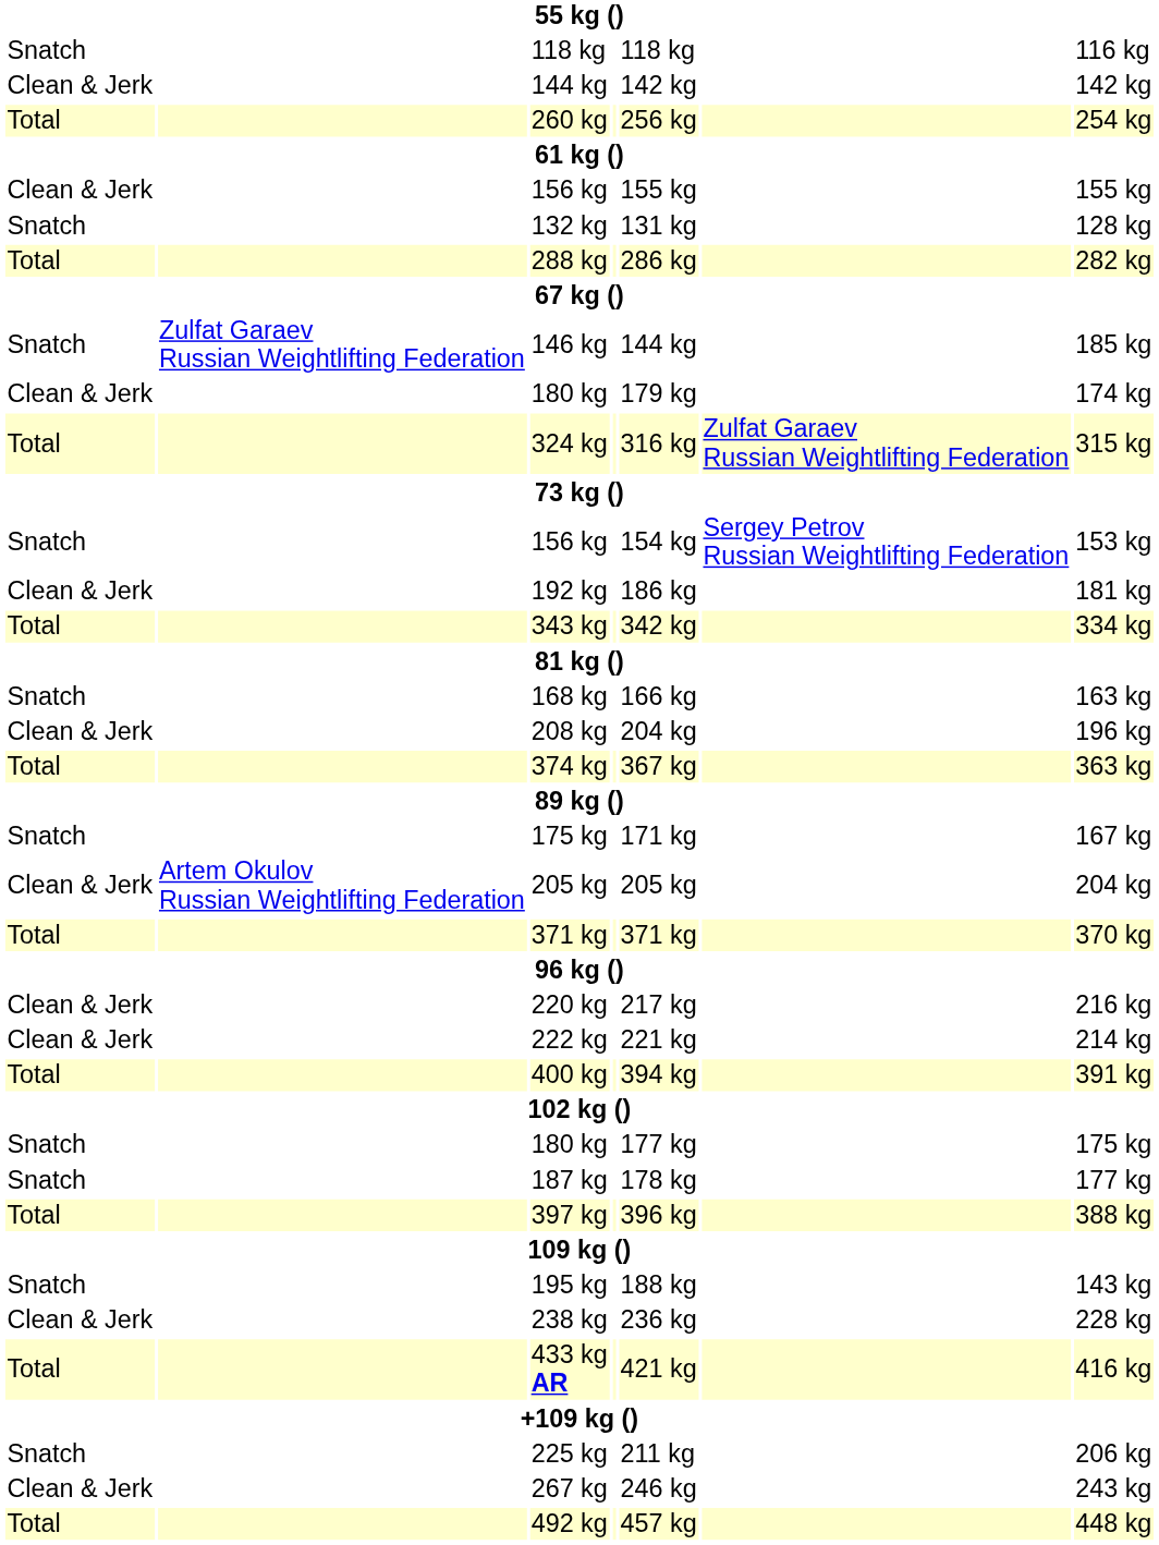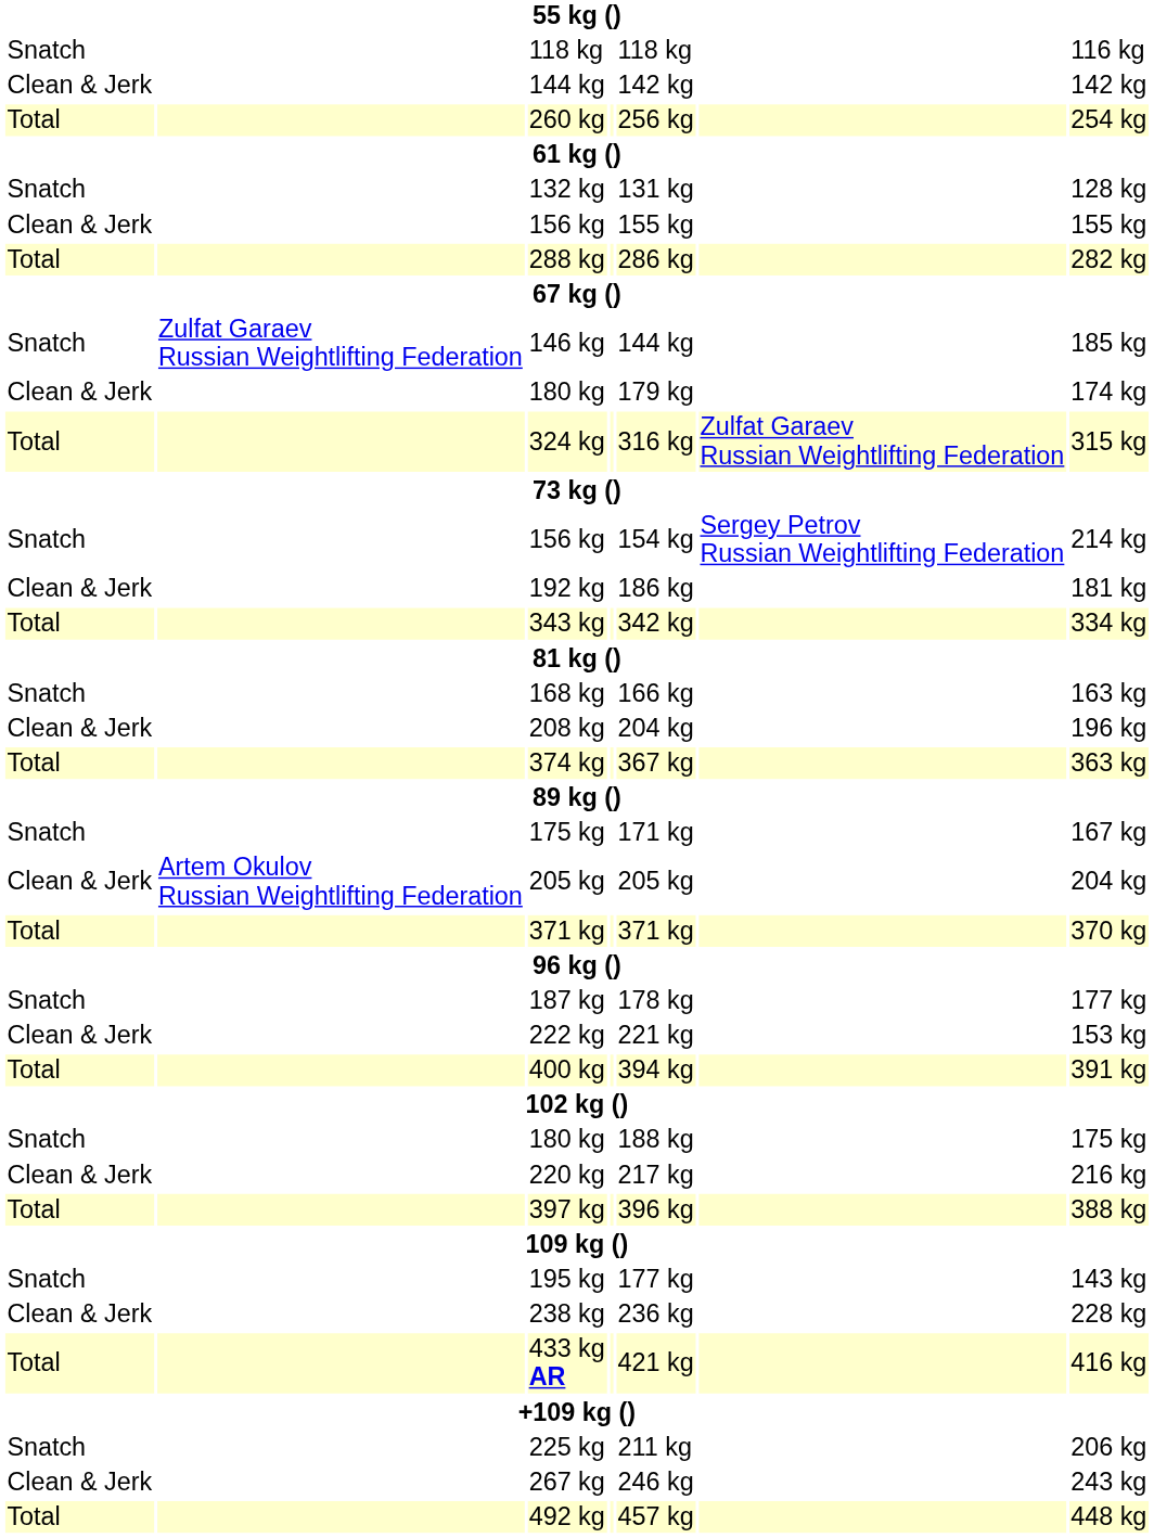rows swapped: 132 kg <-> Clean & Jerk / 156 kg
Snatch / 156 kg | column 7: 153 kg -> 214 kg
rows swapped: 187 kg <-> 220 kg
222 kg | column 7: 214 kg -> 153 kg
Snatch / 180 kg | column 5: 177 kg -> 188 kg
195 kg | column 5: 188 kg -> 177 kg
